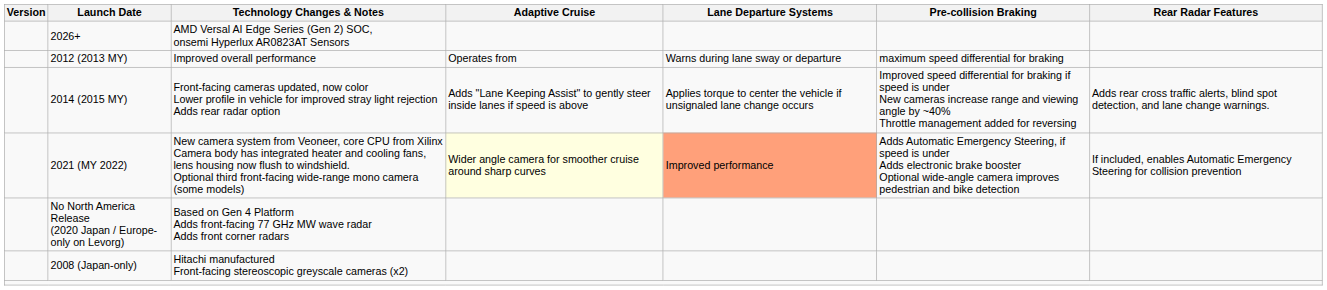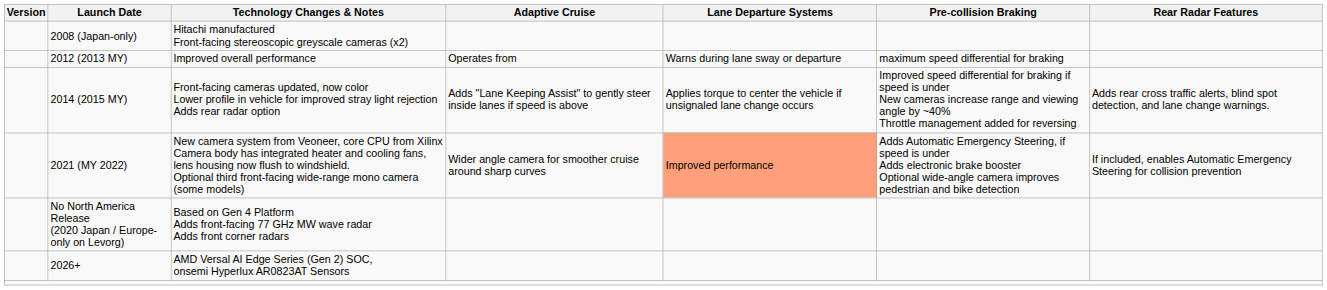rows swapped: 2008 (Japan-only) <-> 2026+
2021 (MY 2022) | Adaptive Cruise: lightyellow background -> no background
